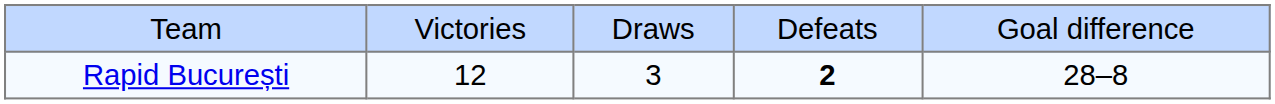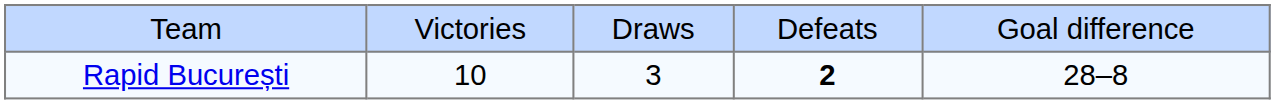Rapid București | column 2: 12 -> 10
